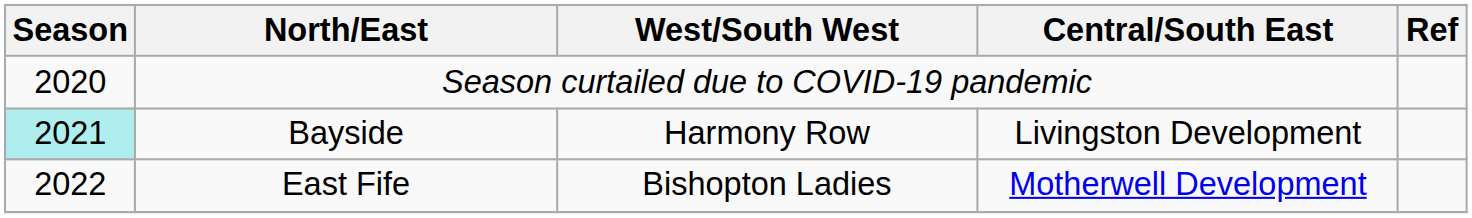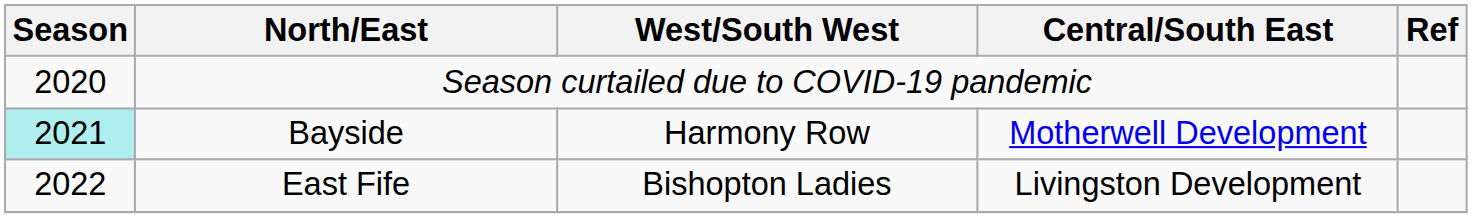Bayside | Central/South East: Livingston Development -> Motherwell Development
East Fife | Central/South East: Motherwell Development -> Livingston Development
